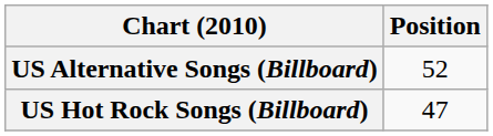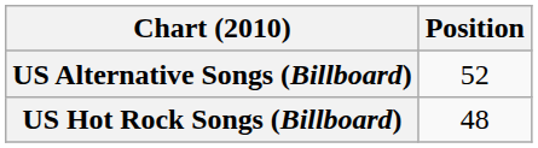US Hot Rock Songs (Billboard) | Position: 47 -> 48
